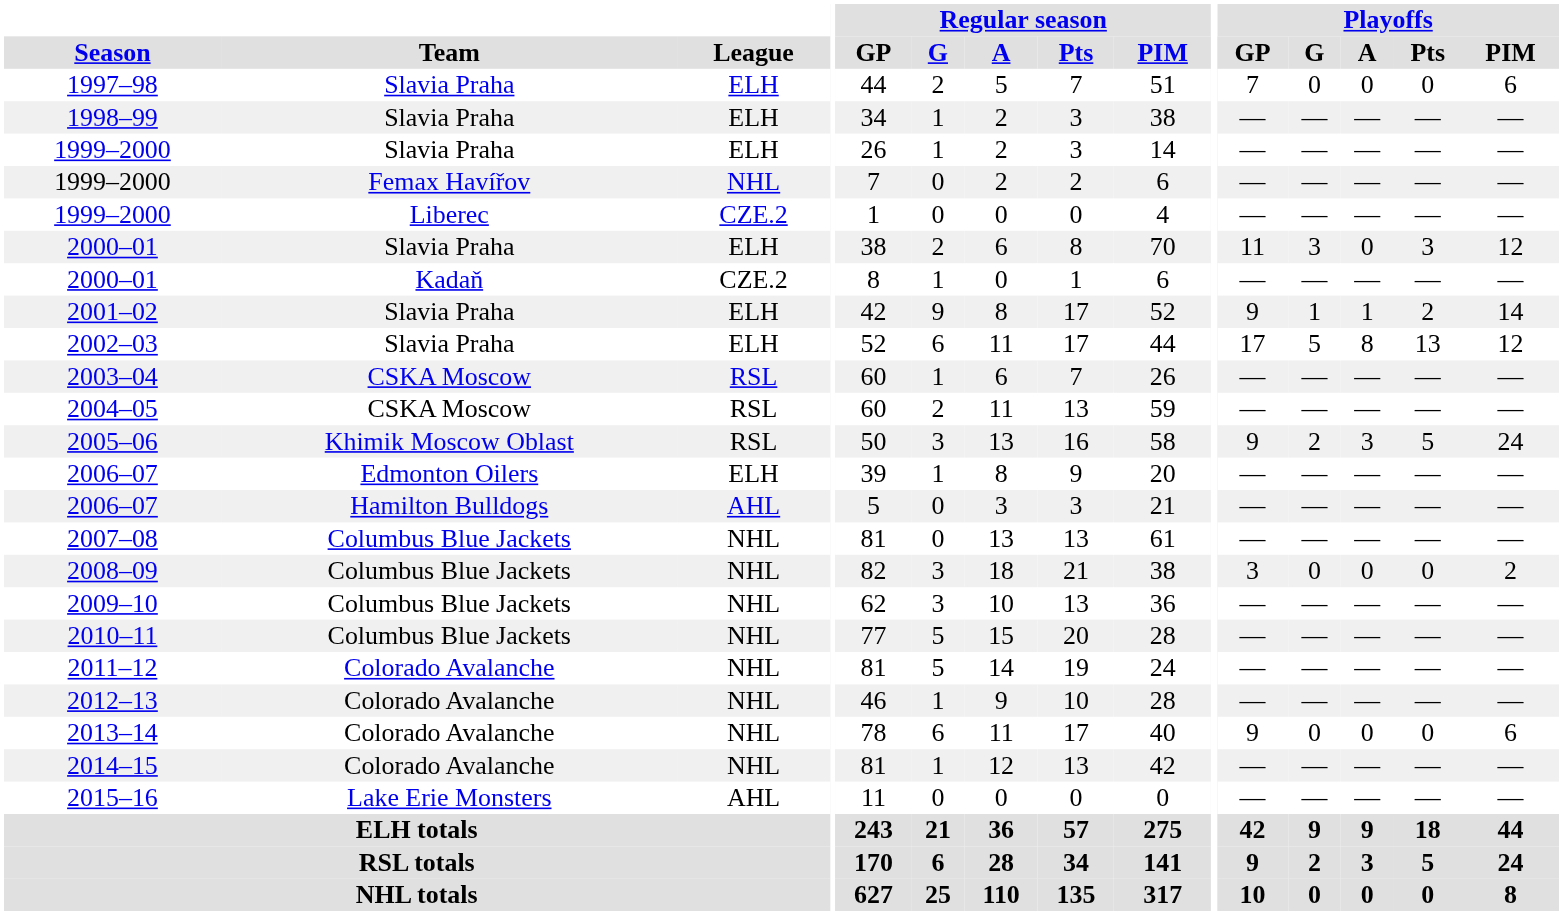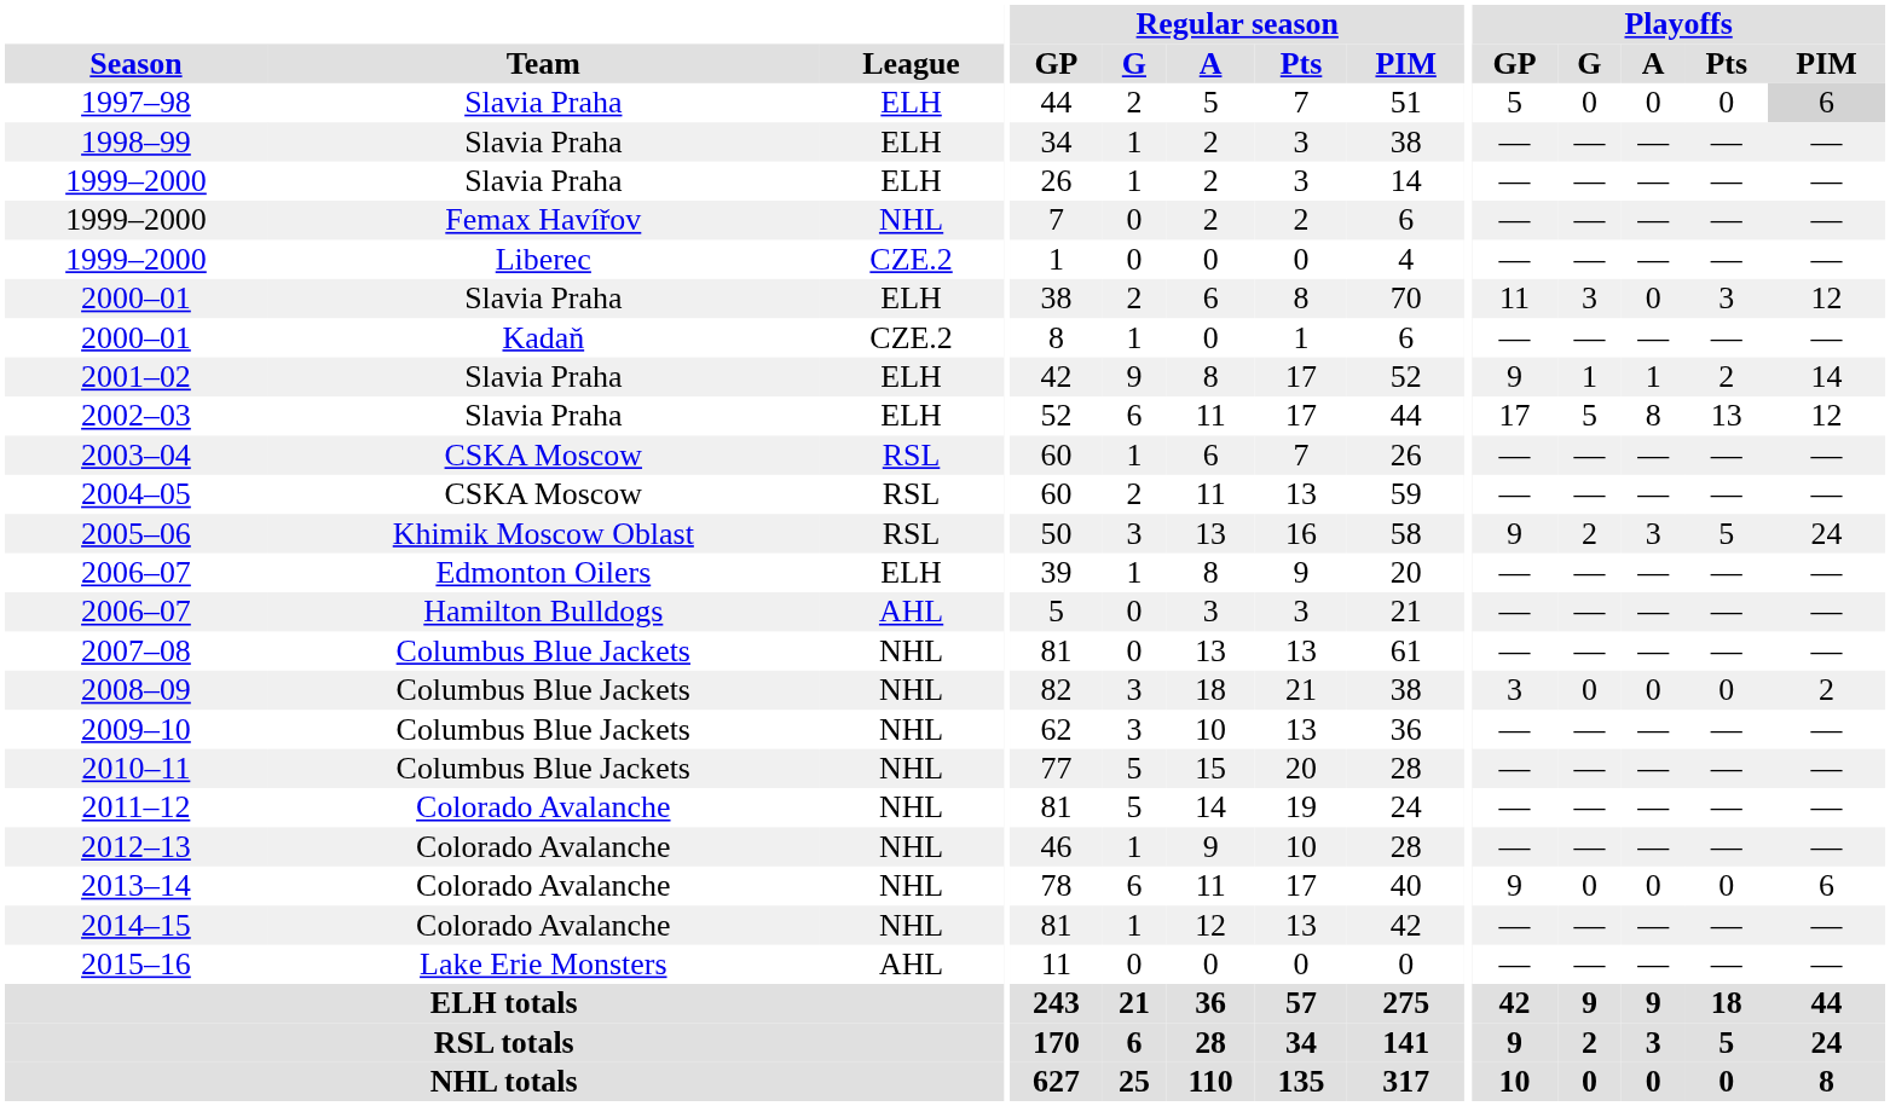1997–98 | Playoffs / GP: 7 -> 5
1997–98 | Playoffs / PIM: no background -> lightgrey background
